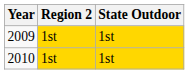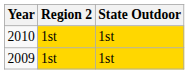rows swapped: 2010 <-> 2009
